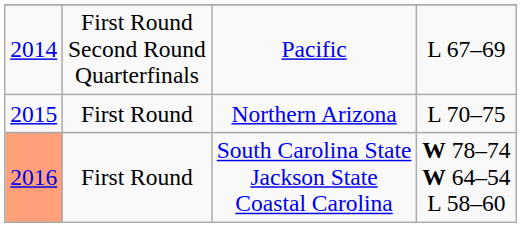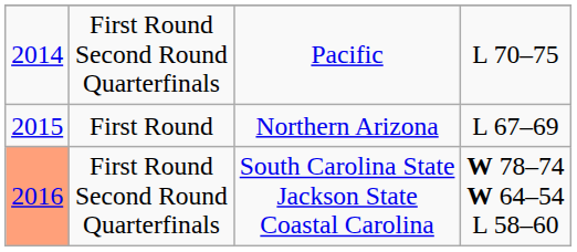Pacific | column 4: L 67–69 -> L 70–75
Northern Arizona | column 4: L 70–75 -> L 67–69
South Carolina State Jackson State Coastal Carolina | column 2: First Round -> First Round Second Round Quarterfinals
